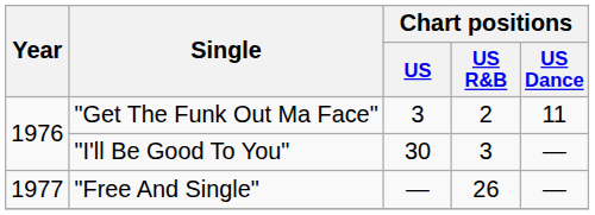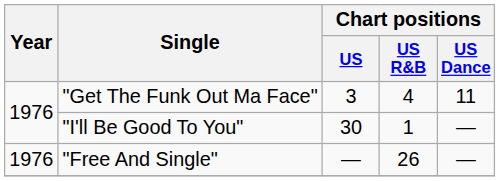"Get The Funk Out Ma Face" | Chart positions / US R&B: 2 -> 4
"I'll Be Good To You" | Chart positions / US R&B: 3 -> 1
"Free And Single" | Year: 1977 -> 1976
